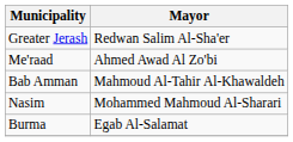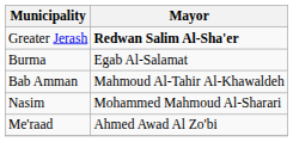Greater Jerash | Mayor: normal -> bold
rows swapped: Me'raad <-> Burma
